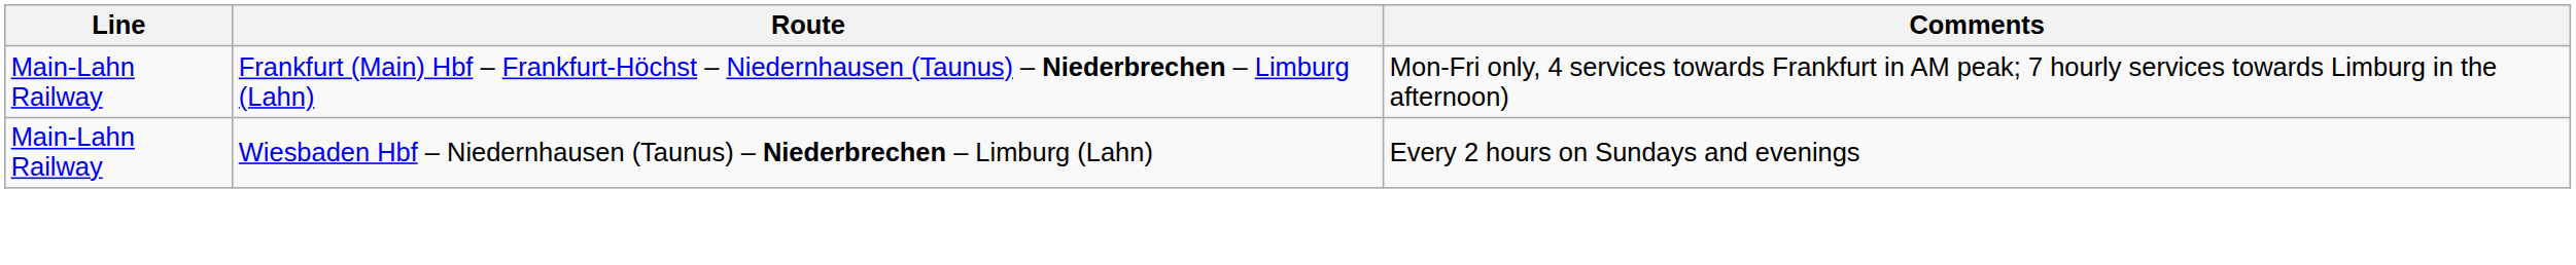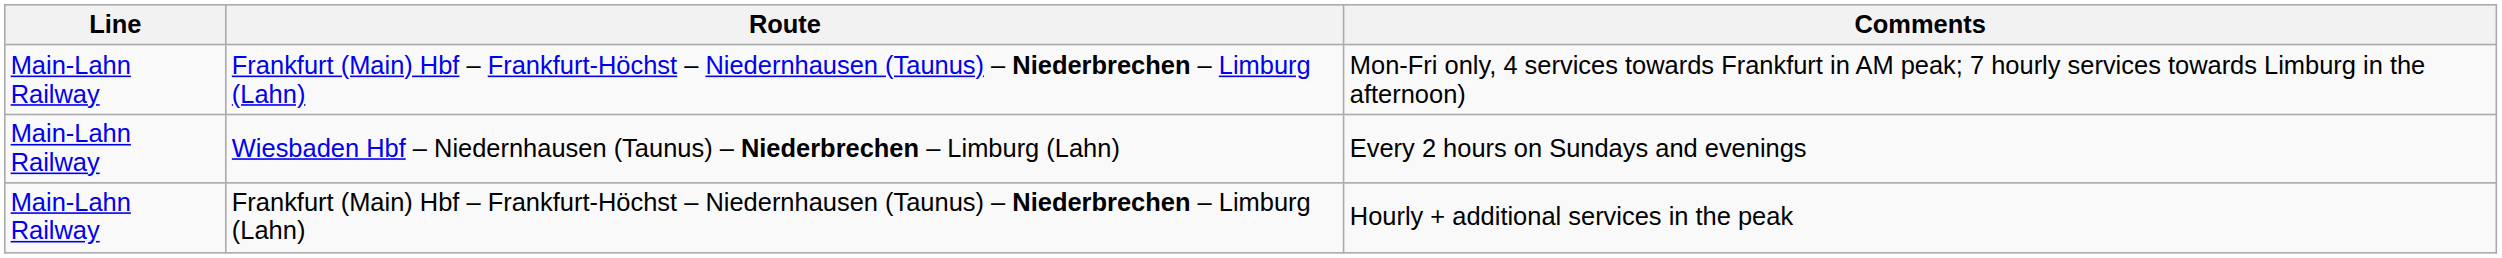+ row: Main-Lahn Railway | Frankfurt (Main) Hbf – Frankfurt-Höchst – Niedernhausen (Taunus) – Niederbrechen – Limburg (Lahn) | Hourly + additional services in the peak
